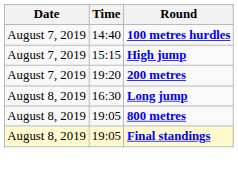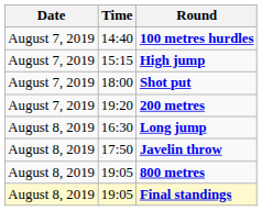+ row: August 7, 2019 | 18:00 | Shot put
+ row: August 8, 2019 | 17:50 | Javelin throw
